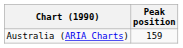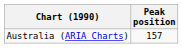Australia (ARIA Charts) | Peak position: 159 -> 157
